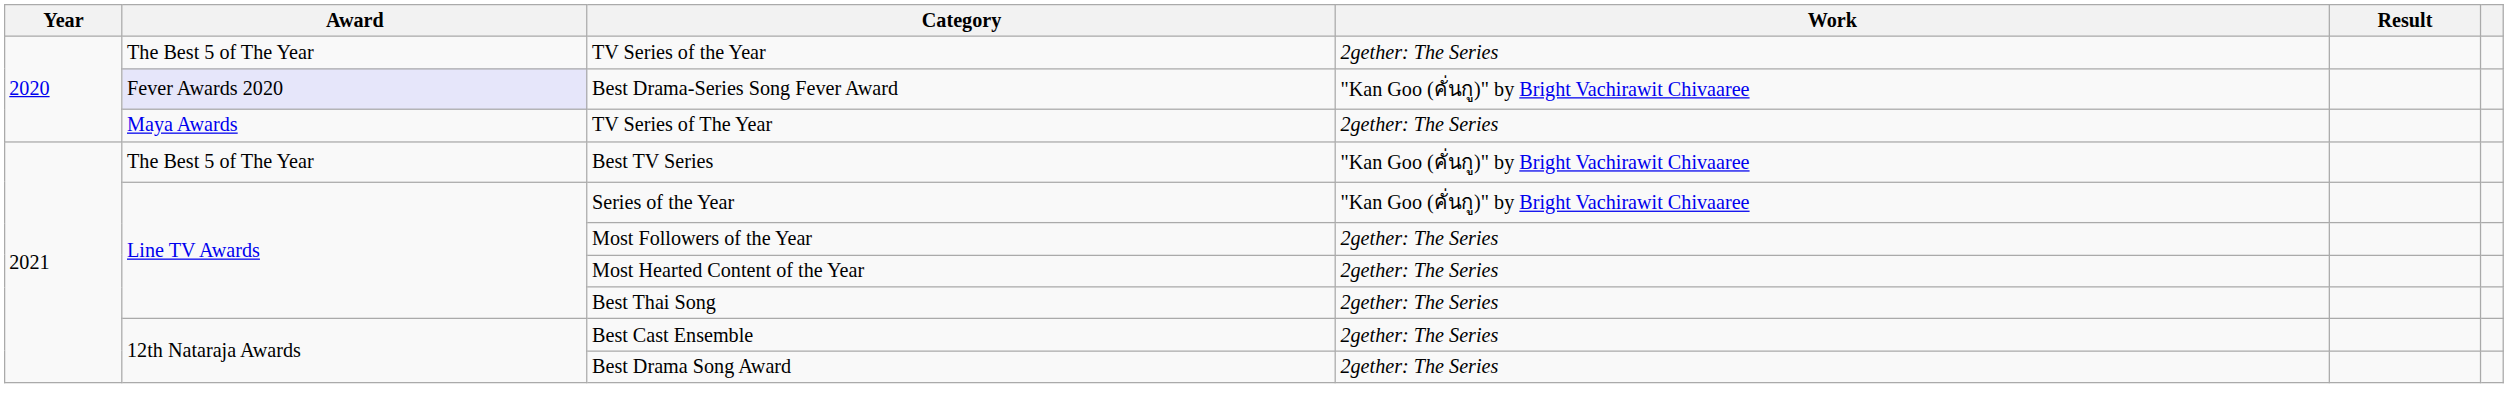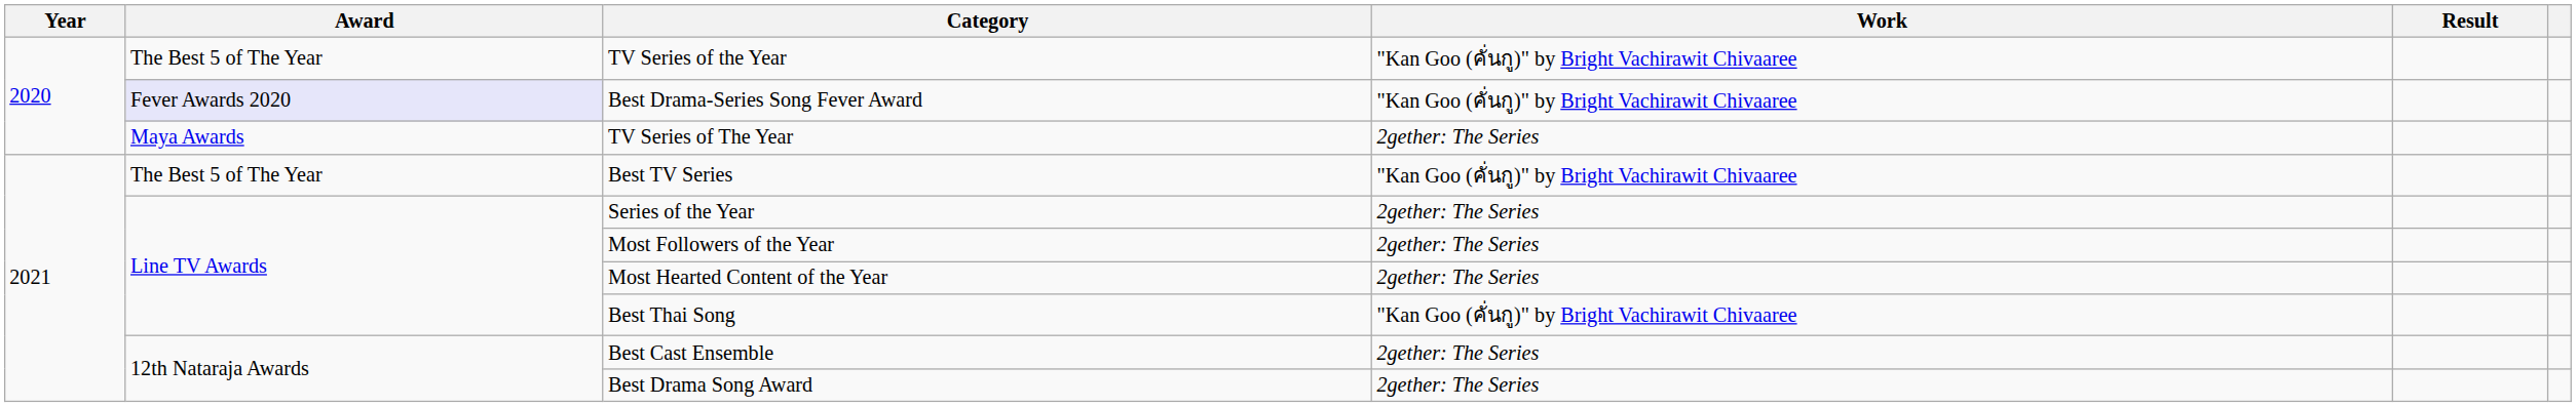TV Series of the Year | Work: 2gether: The Series -> "Kan Goo (คั่นกู)" by Bright Vachirawit Chivaaree
Series of the Year | Work: "Kan Goo (คั่นกู)" by Bright Vachirawit Chivaaree -> 2gether: The Series
Best Thai Song | Work: 2gether: The Series -> "Kan Goo (คั่นกู)" by Bright Vachirawit Chivaaree
